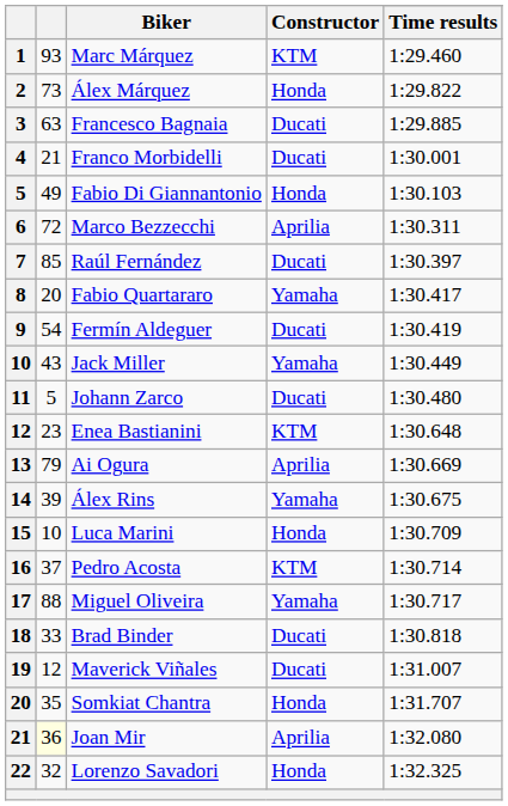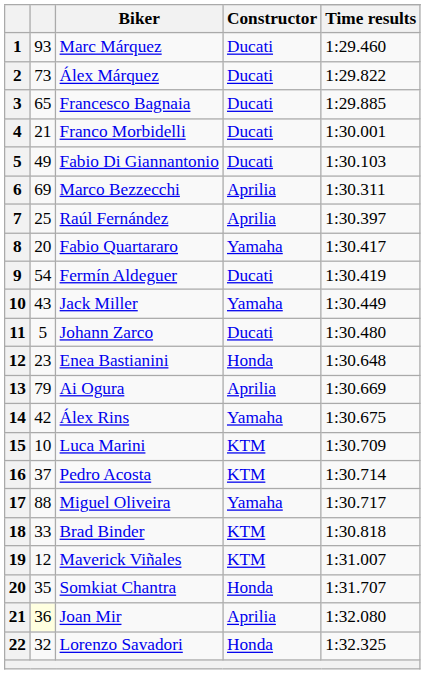Marc Márquez | Constructor: KTM -> Ducati
Álex Márquez | Constructor: Honda -> Ducati
Francesco Bagnaia | column 2: 63 -> 65
Fabio Di Giannantonio | Constructor: Honda -> Ducati
Marco Bezzecchi | column 2: 72 -> 69
Raúl Fernández | column 2: 85 -> 25
Raúl Fernández | Constructor: Ducati -> Aprilia
Enea Bastianini | Constructor: KTM -> Honda
Álex Rins | column 2: 39 -> 42
Luca Marini | Constructor: Honda -> KTM
Brad Binder | Constructor: Ducati -> KTM
Maverick Viñales | Constructor: Ducati -> KTM
